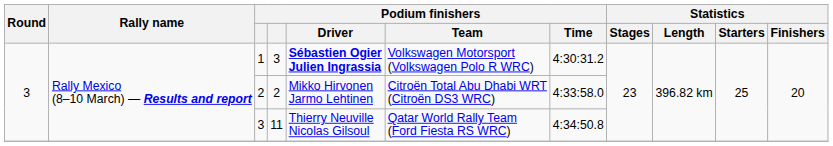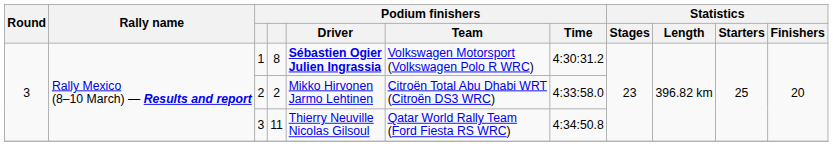1 | column 4: 3 -> 8
